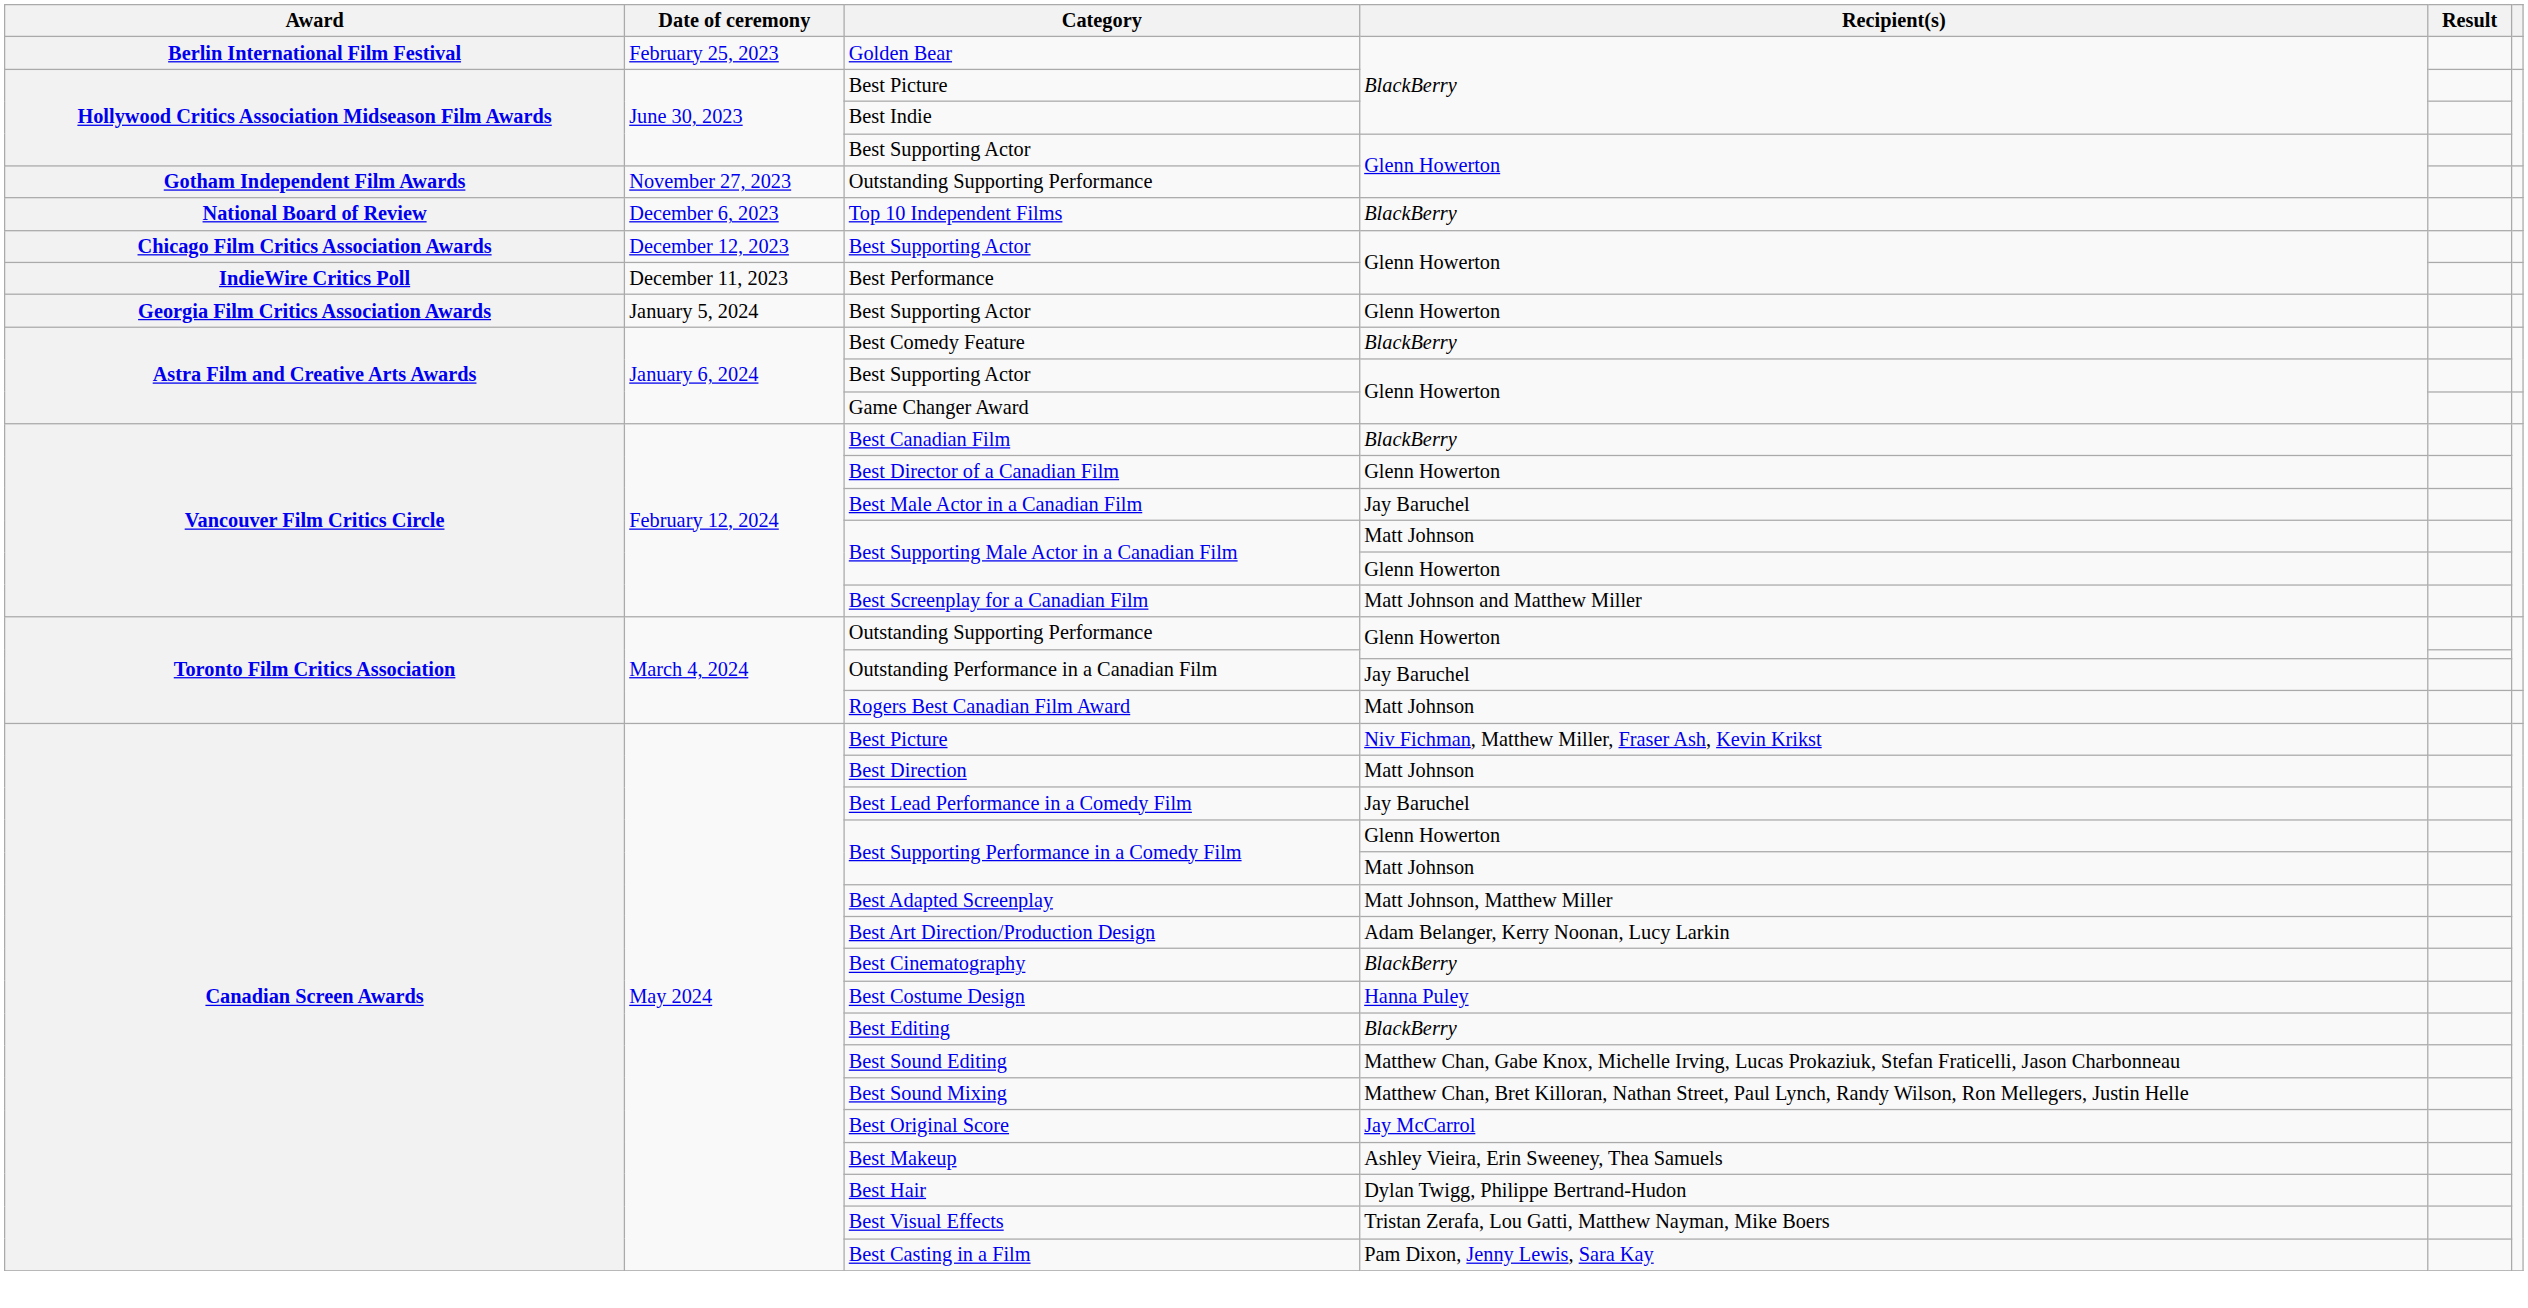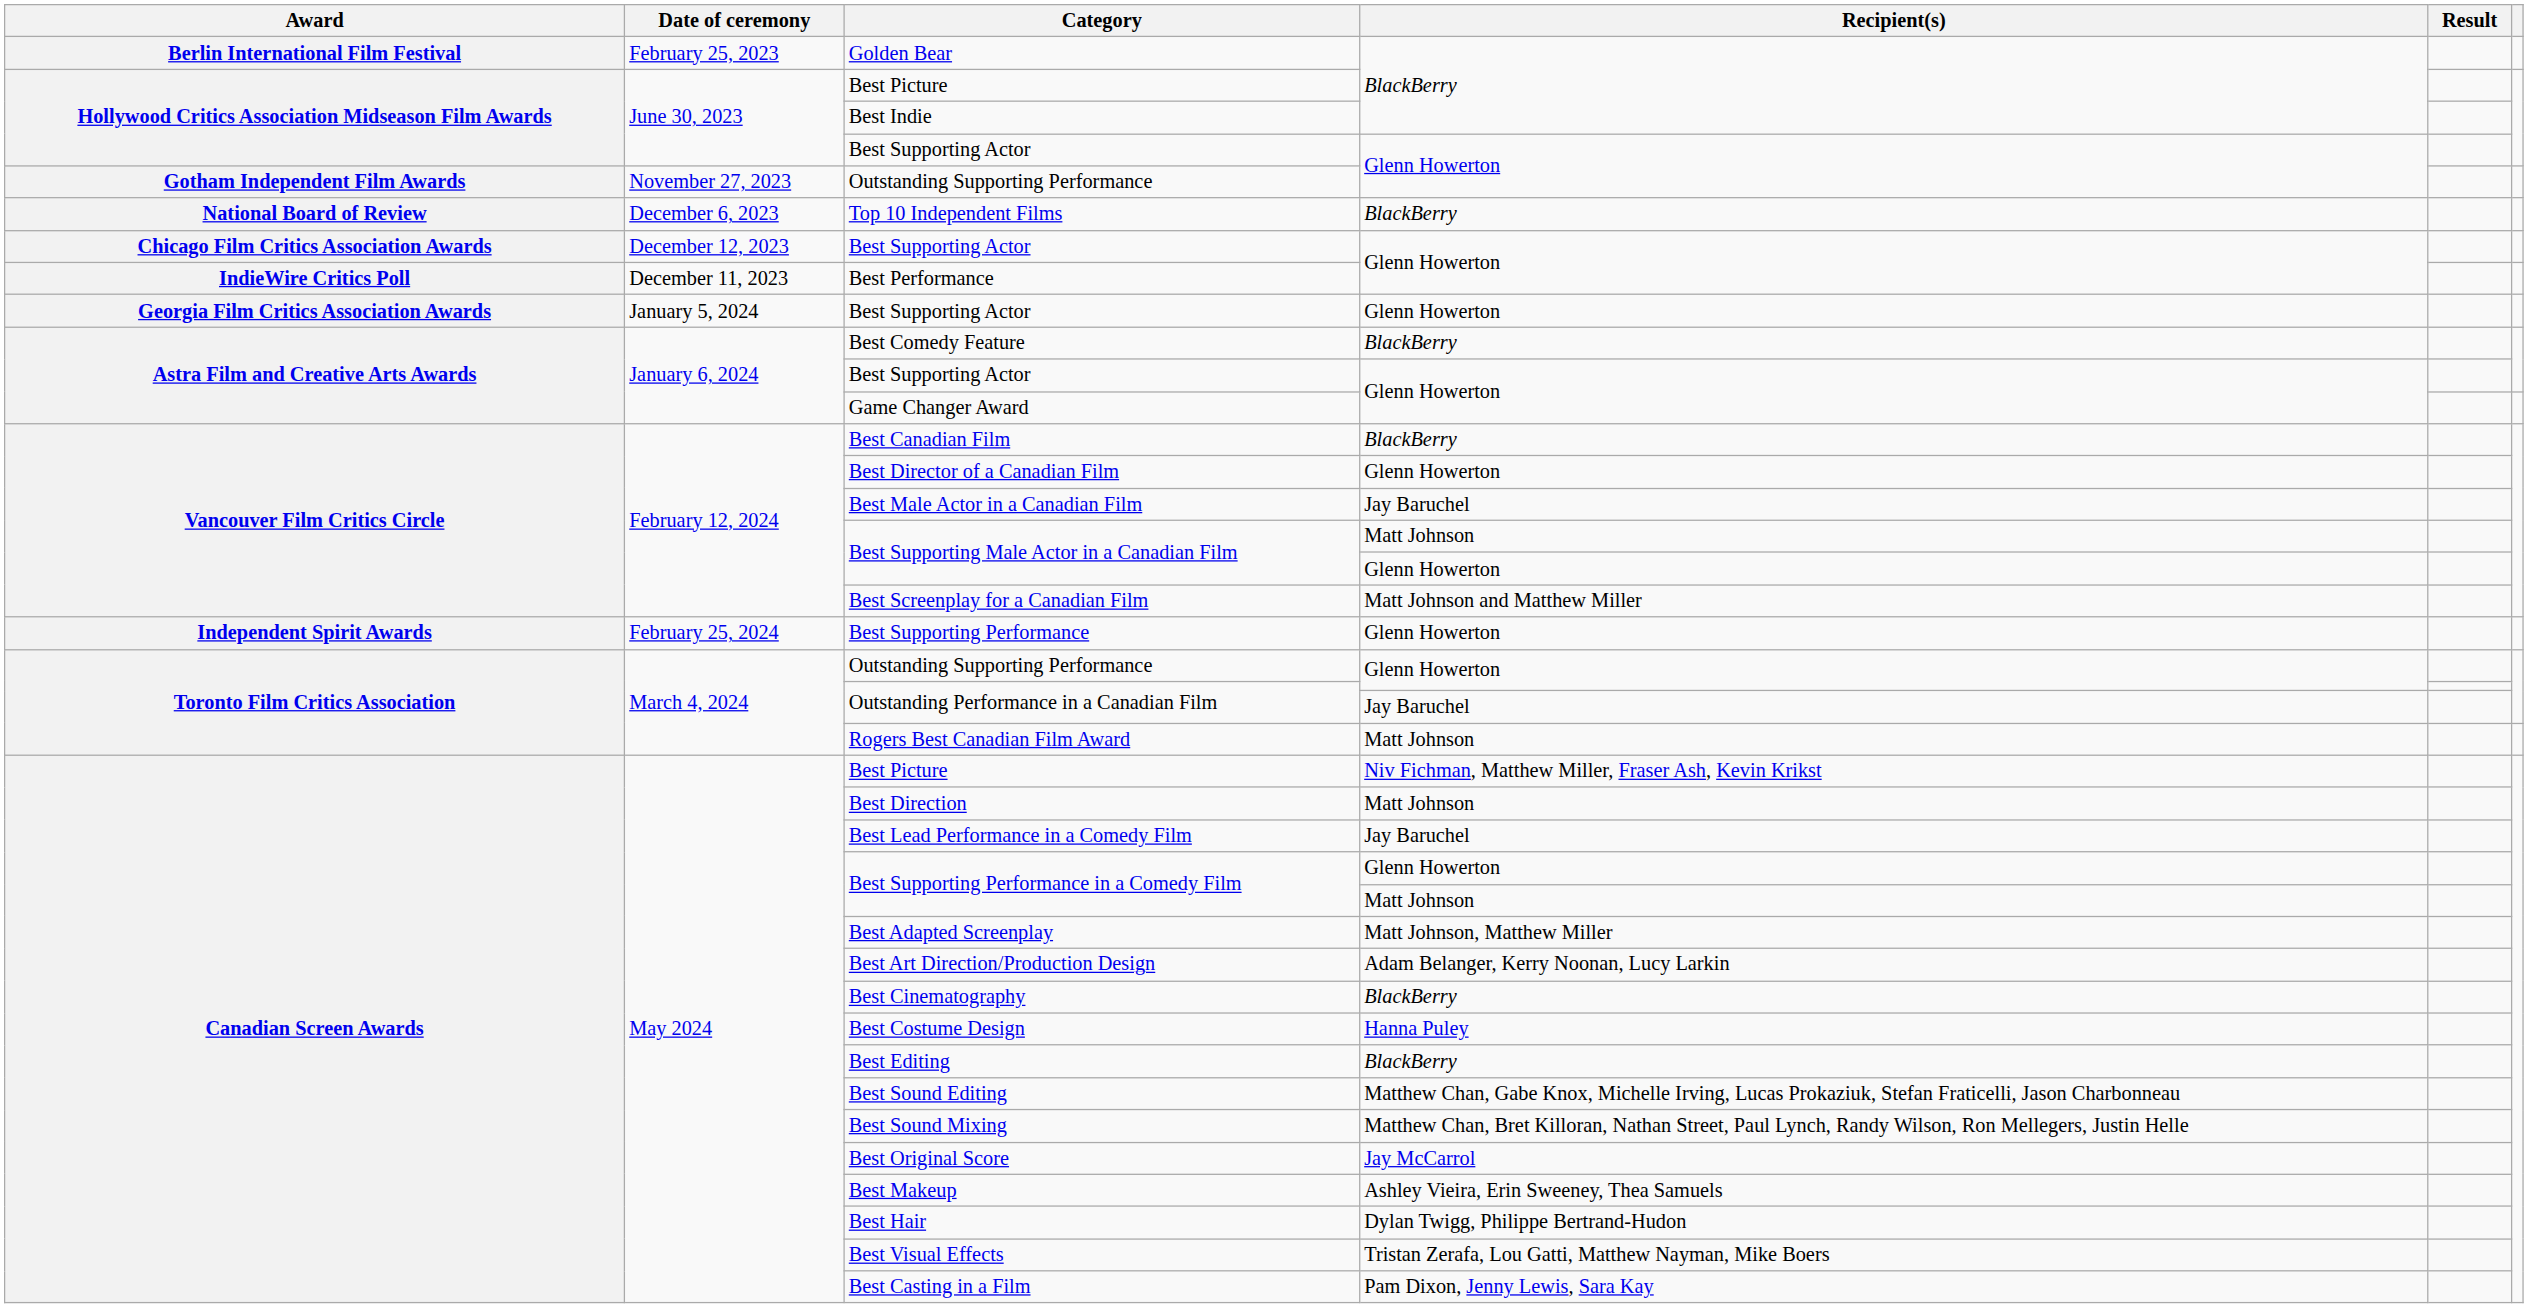+ row: Independent Spirit Awards | February 25, 2024 | Best Supporting Performance | Glenn Howerton
